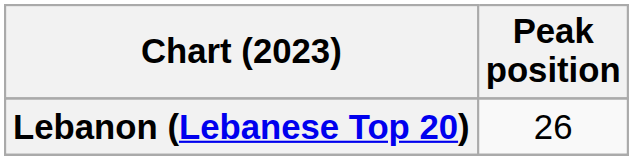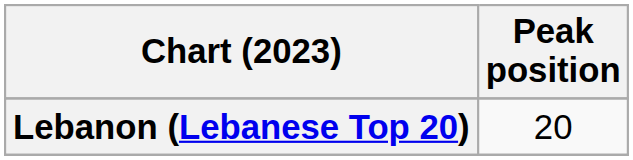Lebanon (Lebanese Top 20) | Peak position: 26 -> 20
